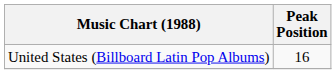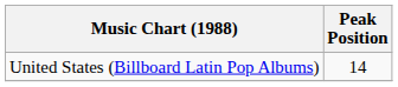United States (Billboard Latin Pop Albums) | Peak Position: 16 -> 14
